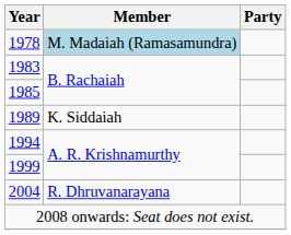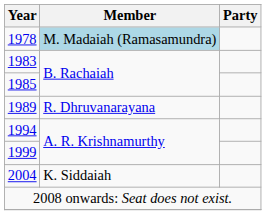1989 | Member: K. Siddaiah -> R. Dhruvanarayana
2004 | Member: R. Dhruvanarayana -> K. Siddaiah
